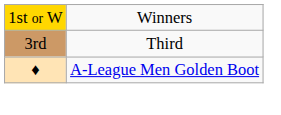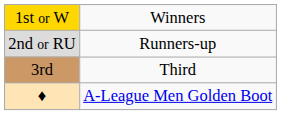+ row: 2nd or RU | Runners-up
